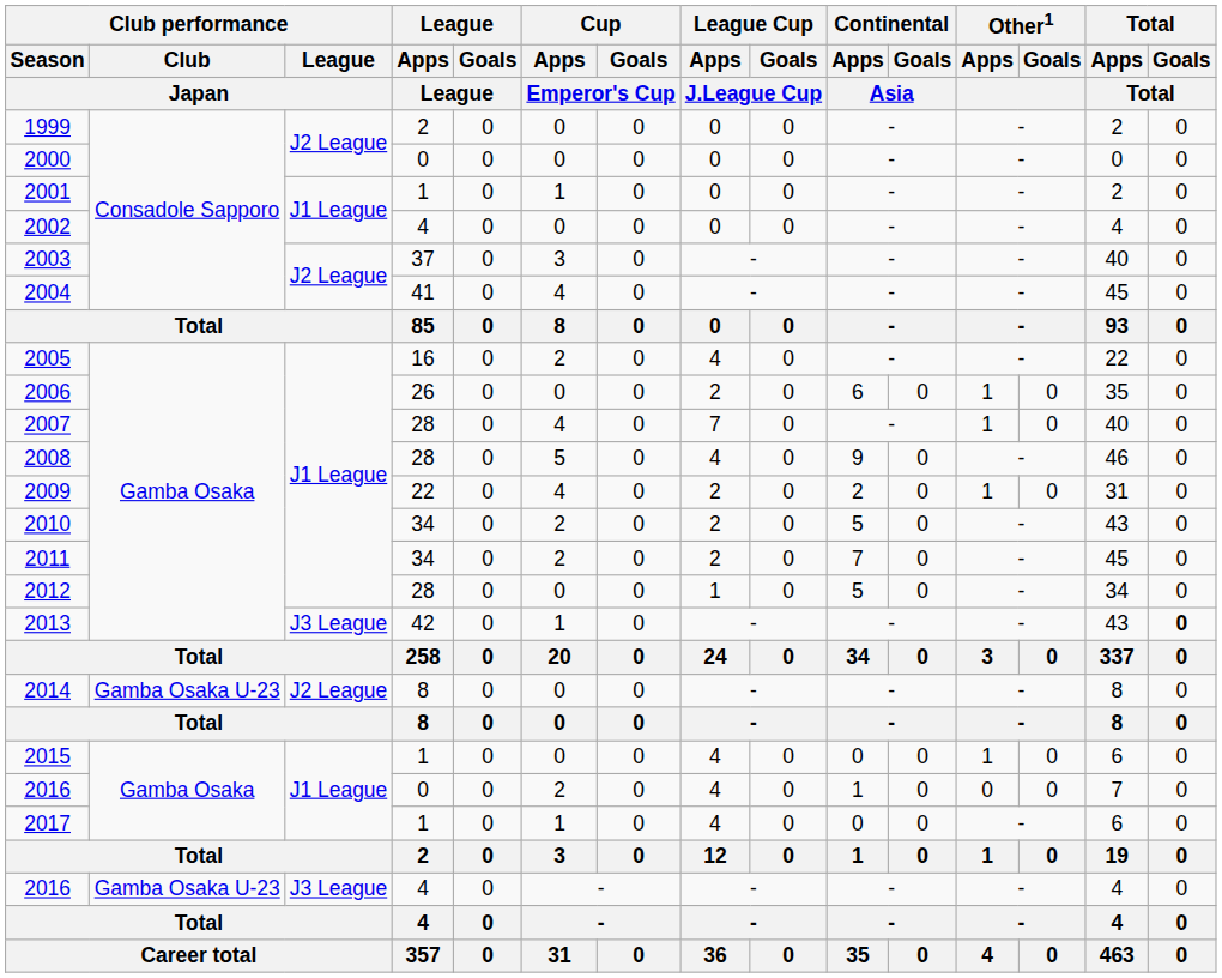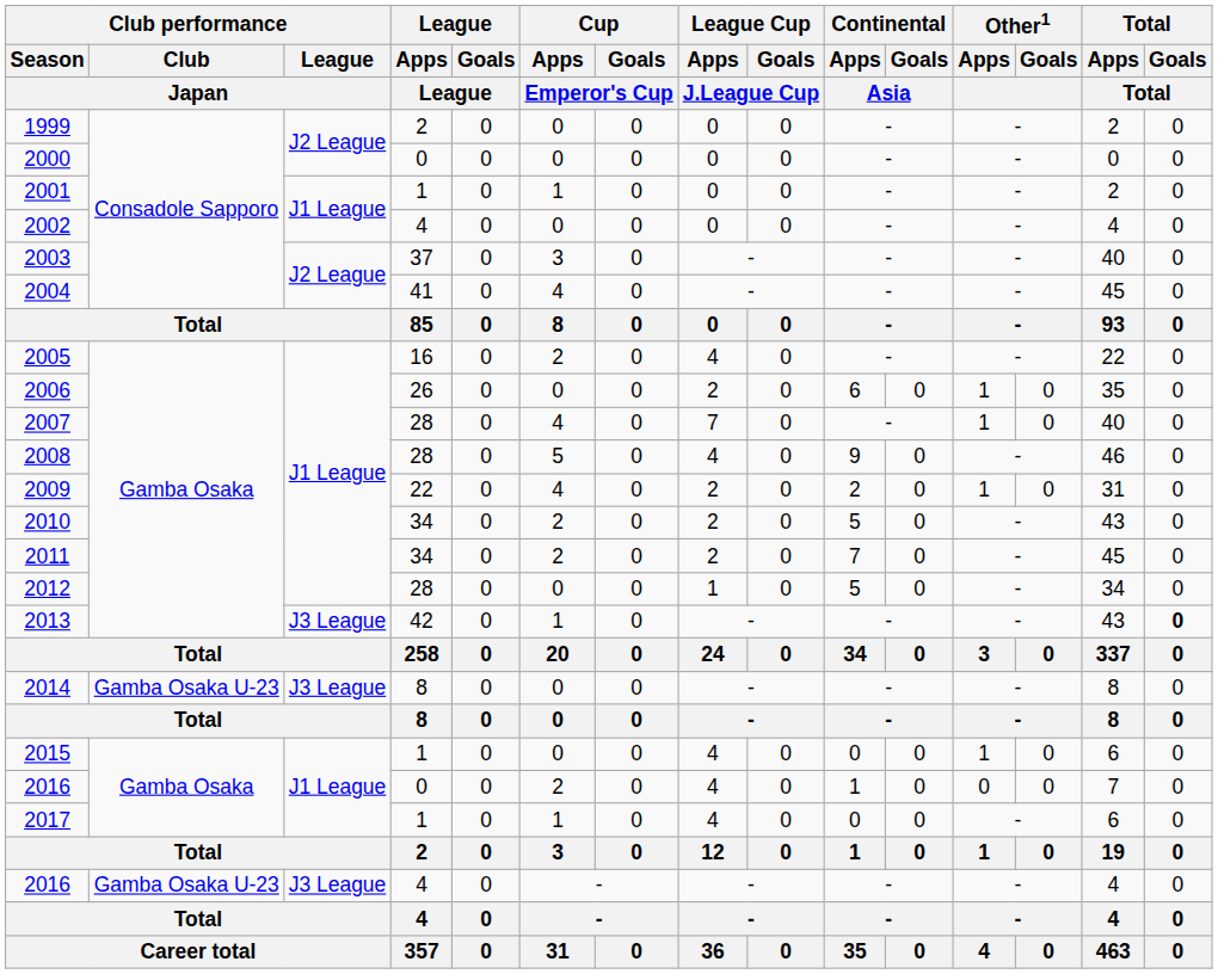2014 | Club performance / League / Japan: J2 League -> J3 League
